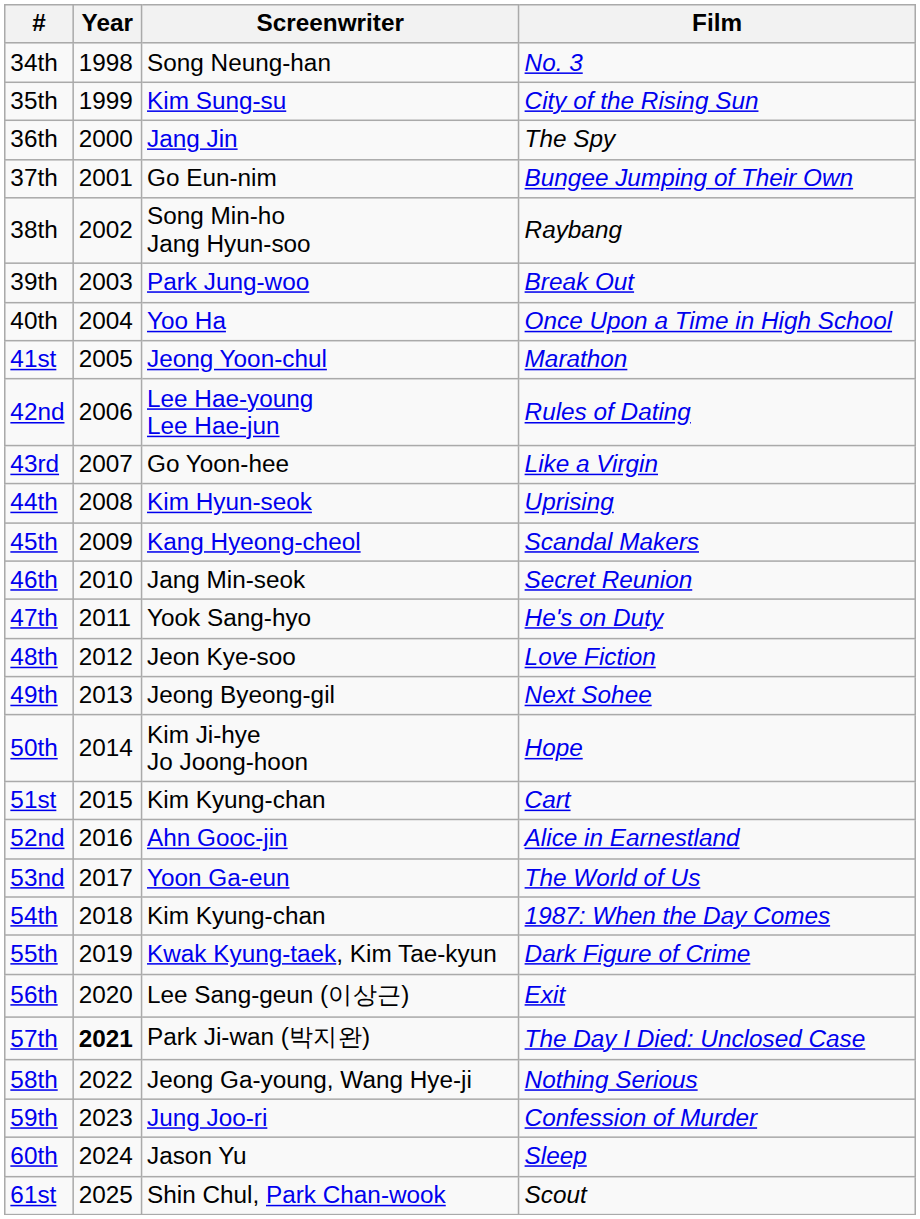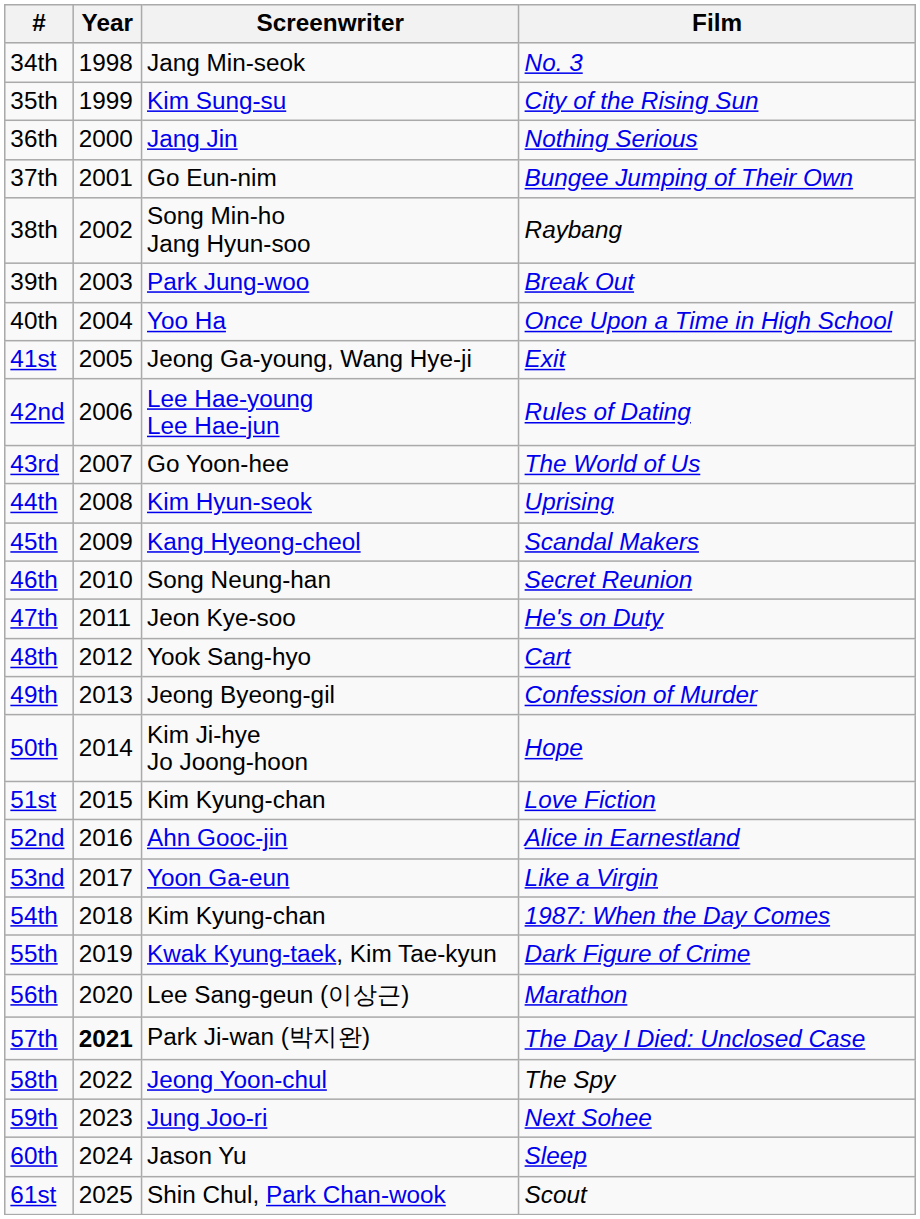34th | Screenwriter: Song Neung-han -> Jang Min-seok
36th | Film: The Spy -> Nothing Serious
41st | Screenwriter: Jeong Yoon-chul -> Jeong Ga-young, Wang Hye-ji
41st | Film: Marathon -> Exit
43rd | Film: Like a Virgin -> The World of Us
46th | Screenwriter: Jang Min-seok -> Song Neung-han
47th | Screenwriter: Yook Sang-hyo -> Jeon Kye-soo
48th | Screenwriter: Jeon Kye-soo -> Yook Sang-hyo
48th | Film: Love Fiction -> Cart
49th | Film: Next Sohee -> Confession of Murder
51st | Film: Cart -> Love Fiction
53nd | Film: The World of Us -> Like a Virgin
56th | Film: Exit -> Marathon
58th | Screenwriter: Jeong Ga-young, Wang Hye-ji -> Jeong Yoon-chul
58th | Film: Nothing Serious -> The Spy
59th | Film: Confession of Murder -> Next Sohee
